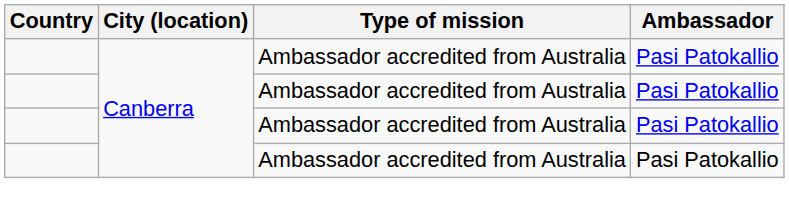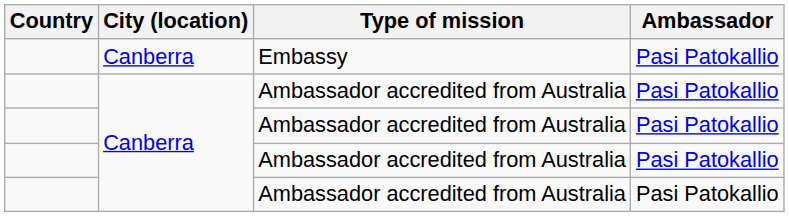+ row: Canberra | Embassy | Pasi Patokallio
